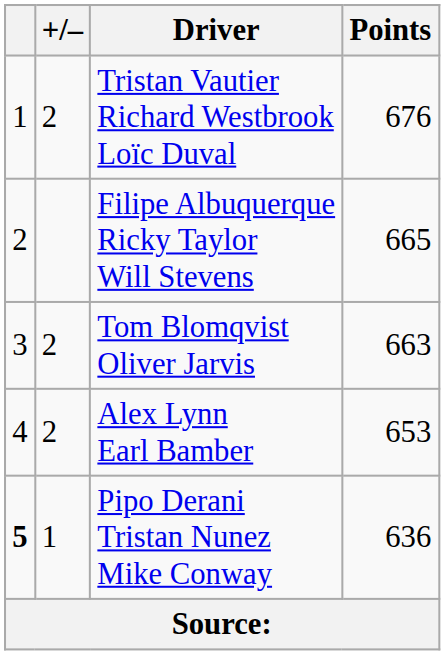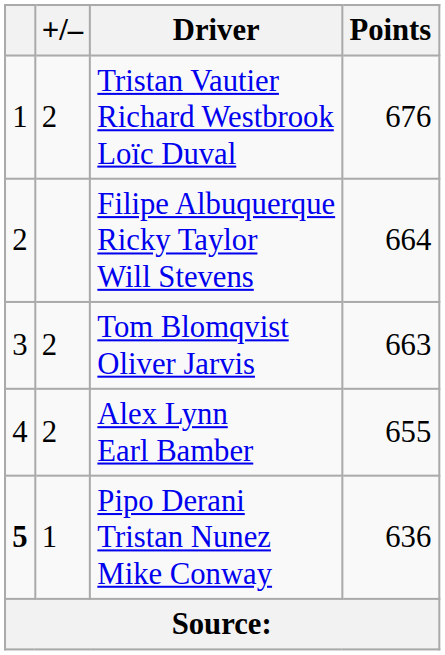Filipe Albuquerque Ricky Taylor Will Stevens | Points: 665 -> 664
Alex Lynn Earl Bamber | Points: 653 -> 655
